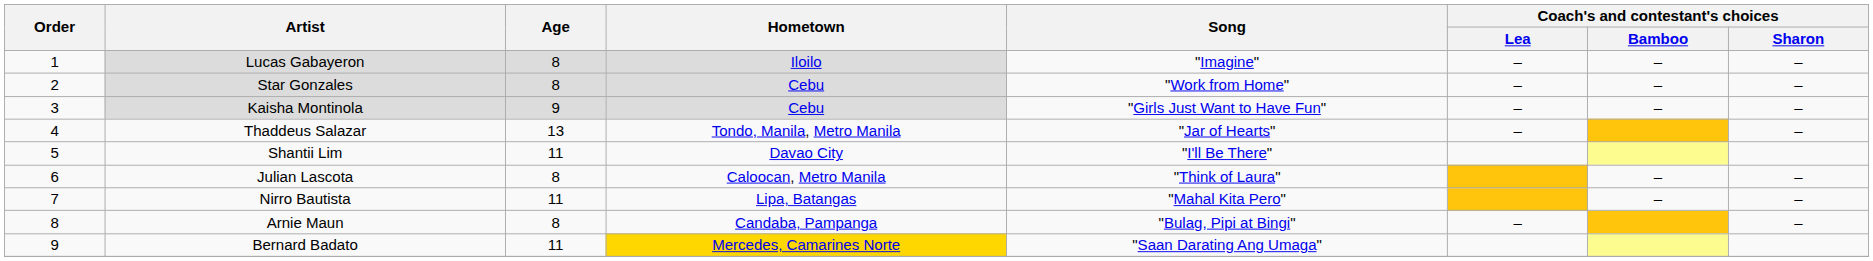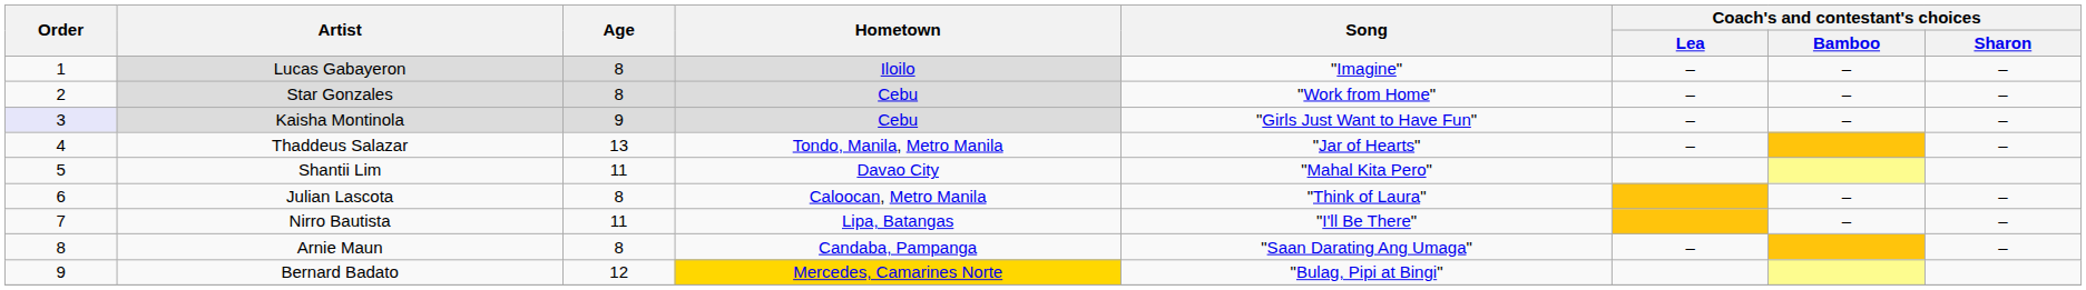Kaisha Montinola | Order: no background -> lavender background
Shantii Lim | Song: "I'll Be There" -> "Mahal Kita Pero"
Nirro Bautista | Song: "Mahal Kita Pero" -> "I'll Be There"
Arnie Maun | Song: "Bulag, Pipi at Bingi" -> "Saan Darating Ang Umaga"
Bernard Badato | Age: 11 -> 12
Bernard Badato | Song: "Saan Darating Ang Umaga" -> "Bulag, Pipi at Bingi"
